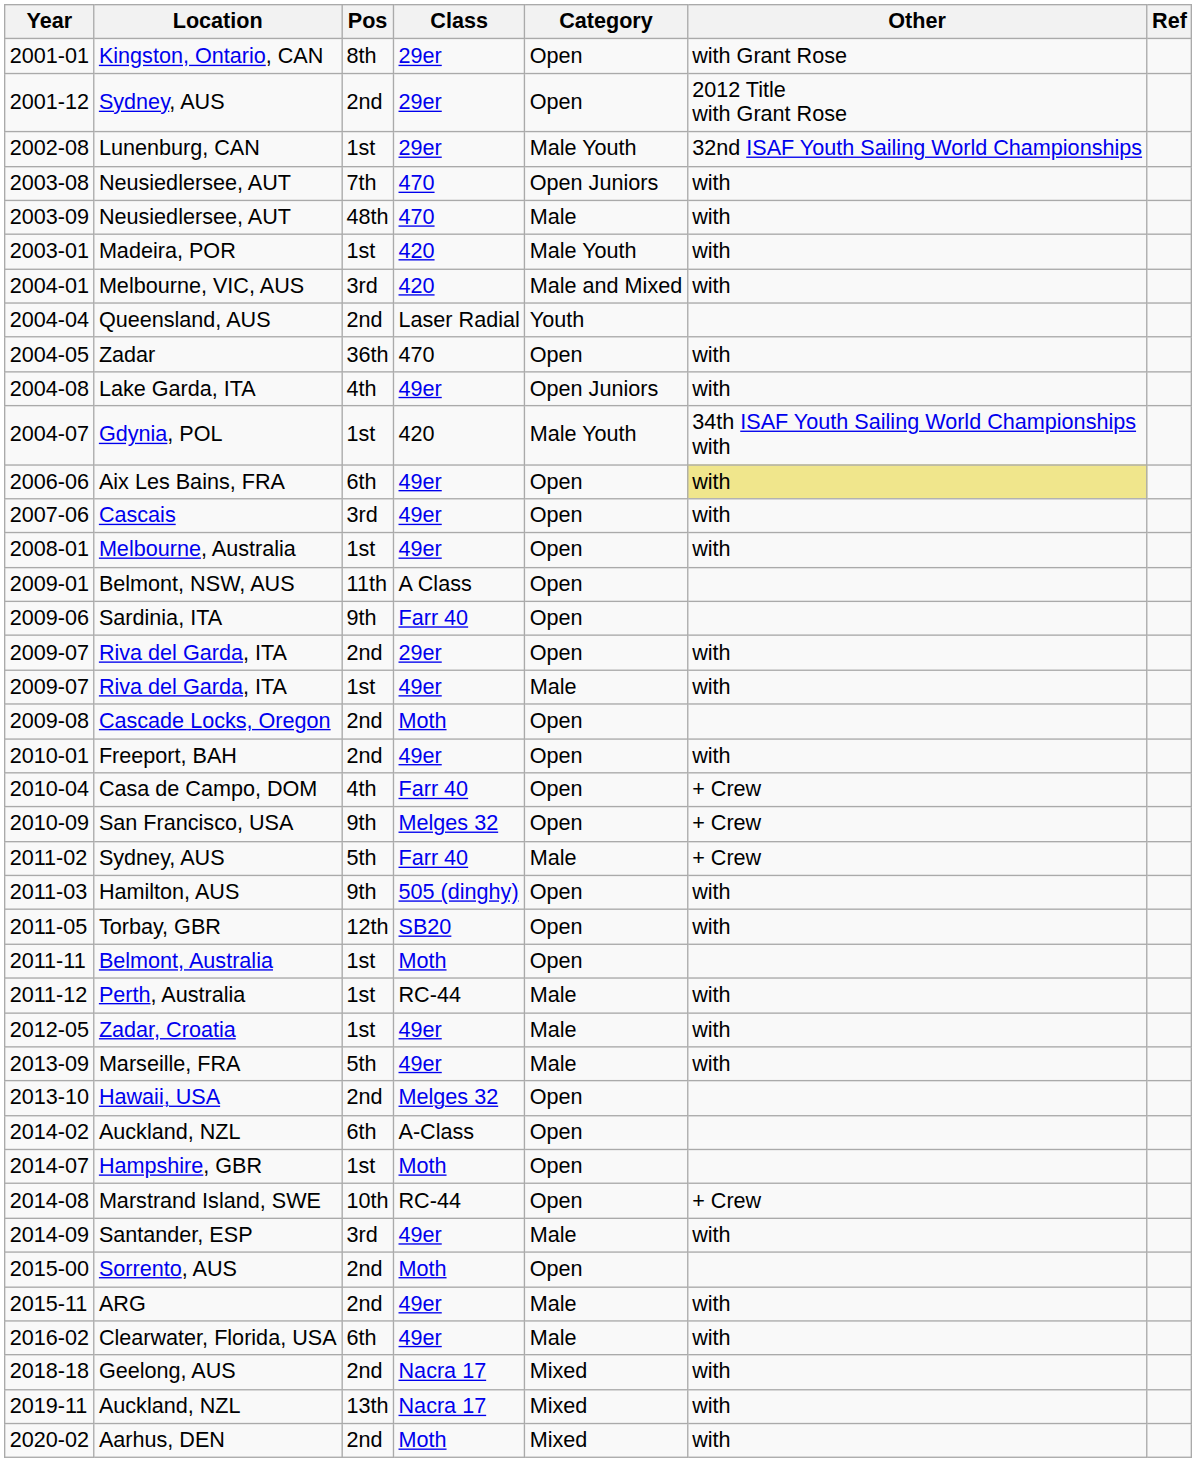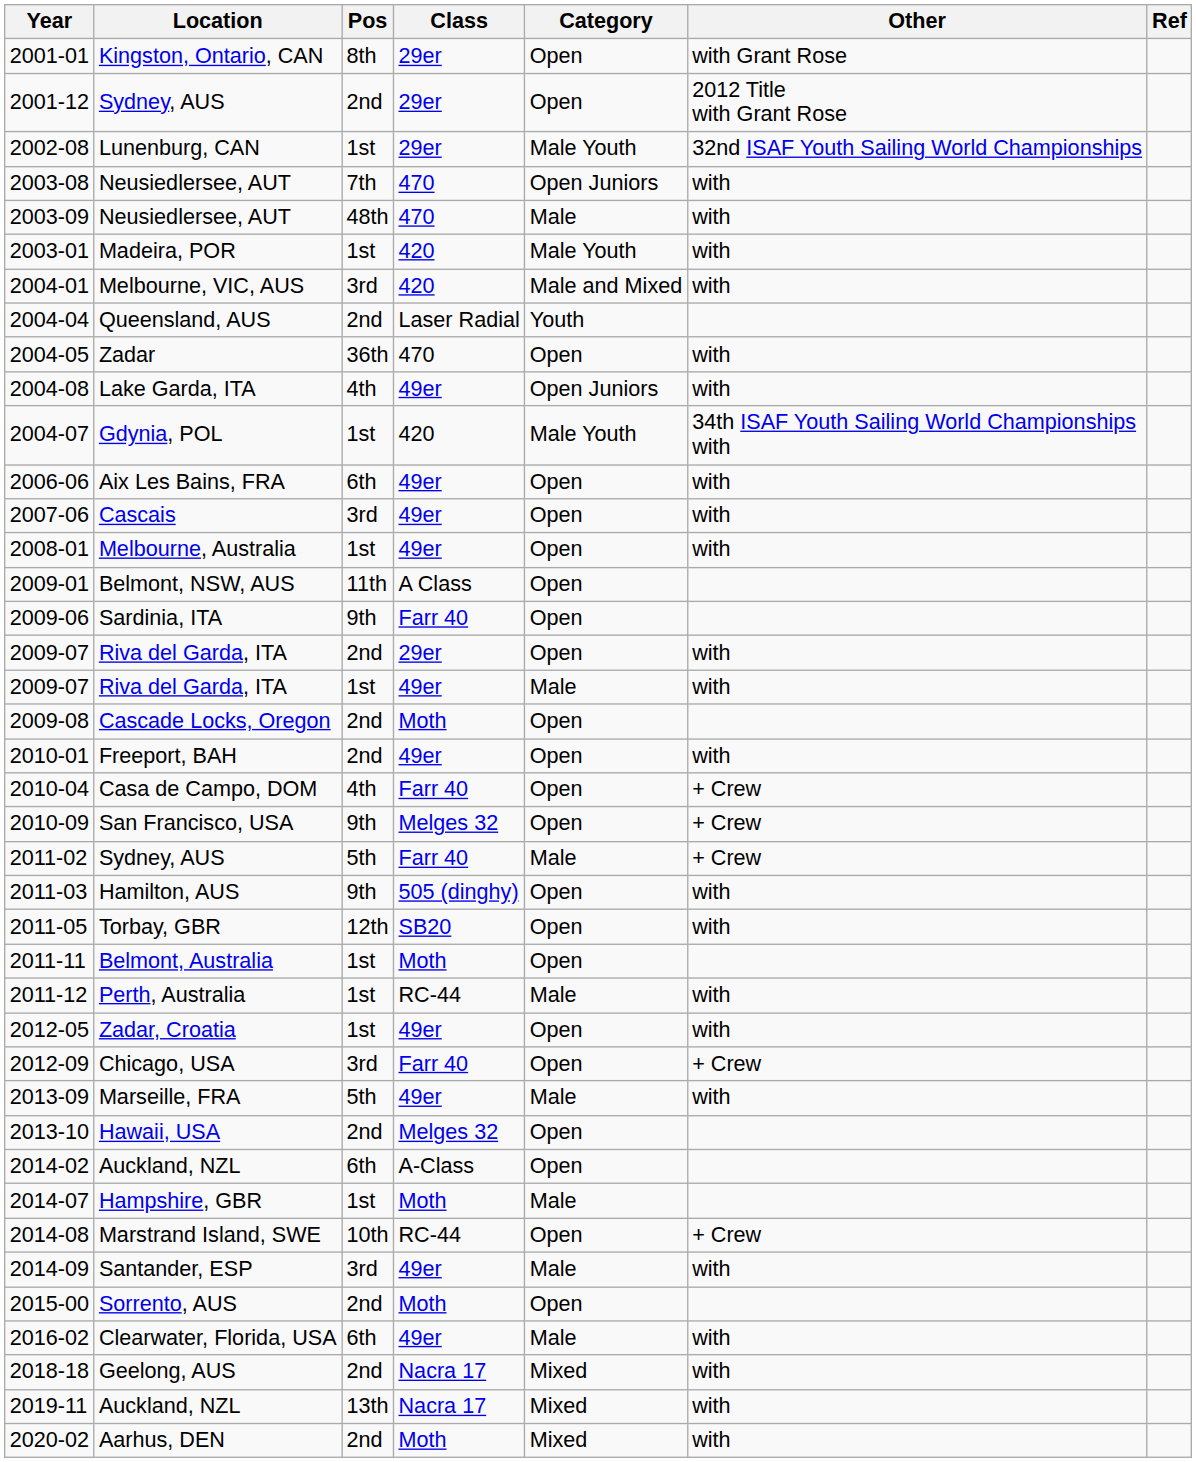Aix Les Bains, FRA | Other: khaki background -> no background
Zadar, Croatia | Category: Male -> Open
+ row: 2012-09 | Chicago, USA | 3rd | Farr 40 | Open | + Crew
Hampshire, GBR | Category: Open -> Male
- row: 2015-11 | ARG | 2nd | 49er | Male | with
